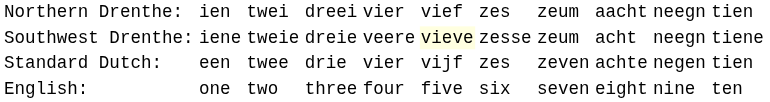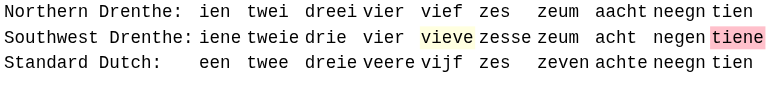Southwest Drenthe: | column 4: dreie -> drie
Southwest Drenthe: | column 5: veere -> vier
Southwest Drenthe: | column 10: neegn -> negen
Southwest Drenthe: | column 11: no background -> pink background
Standard Dutch: | column 4: drie -> dreie
Standard Dutch: | column 5: vier -> veere
Standard Dutch: | column 10: negen -> neegn
- row: English: | one | two | three | four | five | six | seven | eight | nine | ten
